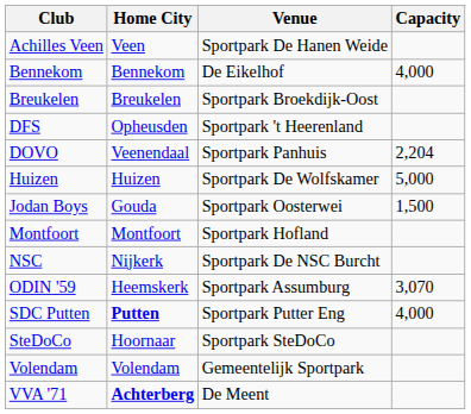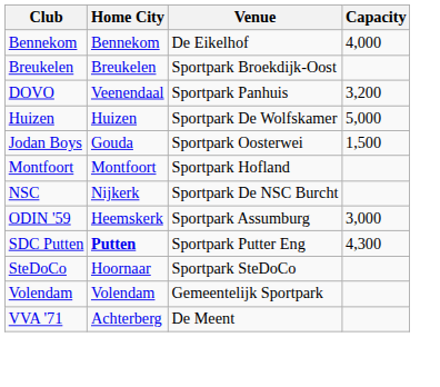- row: Achilles Veen | Veen | Sportpark De Hanen Weide
- row: DFS | Opheusden | Sportpark 't Heerenland
DOVO | Capacity: 2,204 -> 3,200
ODIN '59 | Capacity: 3,070 -> 3,000
SDC Putten | Capacity: 4,000 -> 4,300
VVA '71 | Home City: bold -> normal
